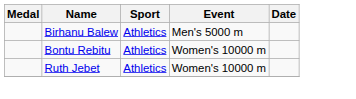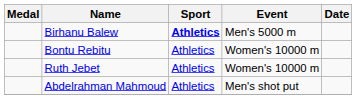Birhanu Balew | Sport: normal -> bold
+ row: Abdelrahman Mahmoud | Athletics | Men's shot put
